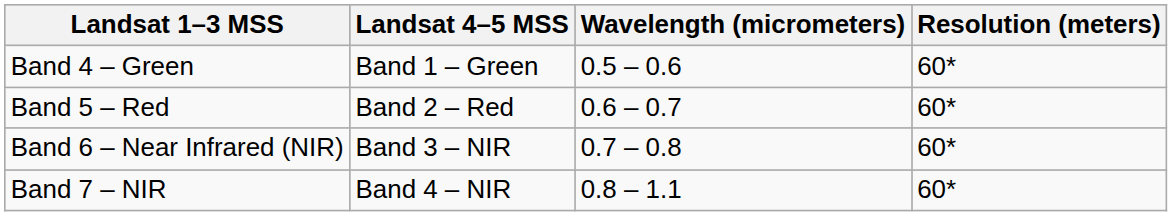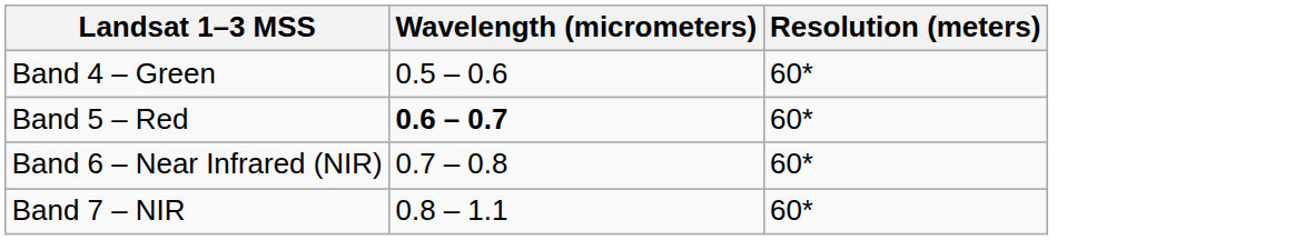- column: Landsat 4–5 MSS | Band 1 – Green | Band 2 – Red | Band 3 – NIR | Band 4 – NIR
Band 5 – Red | Wavelength (micrometers): normal -> bold
